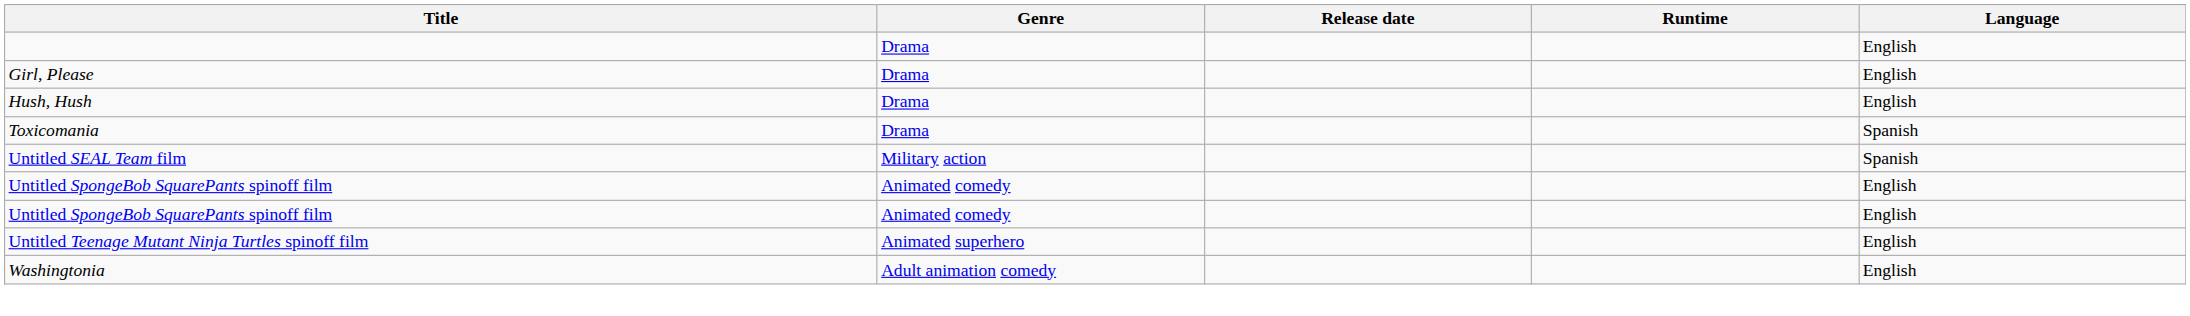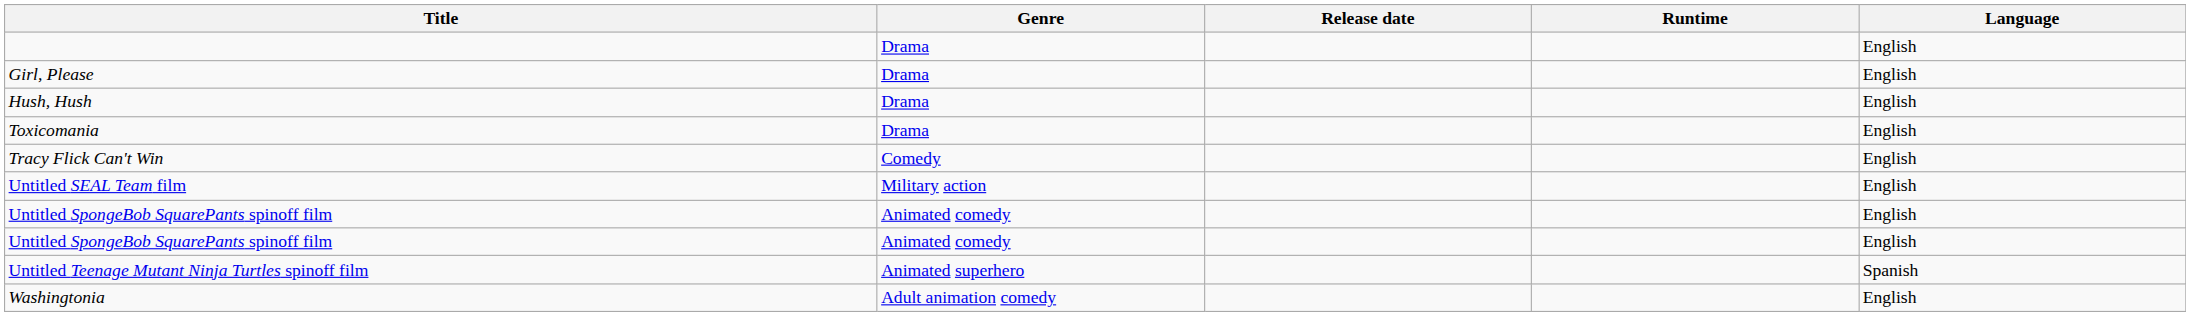Toxicomania | Language: Spanish -> English
+ row: Tracy Flick Can't Win | Comedy | English
Untitled SEAL Team film | Language: Spanish -> English
Untitled Teenage Mutant Ninja Turtles spinoff film | Language: English -> Spanish
